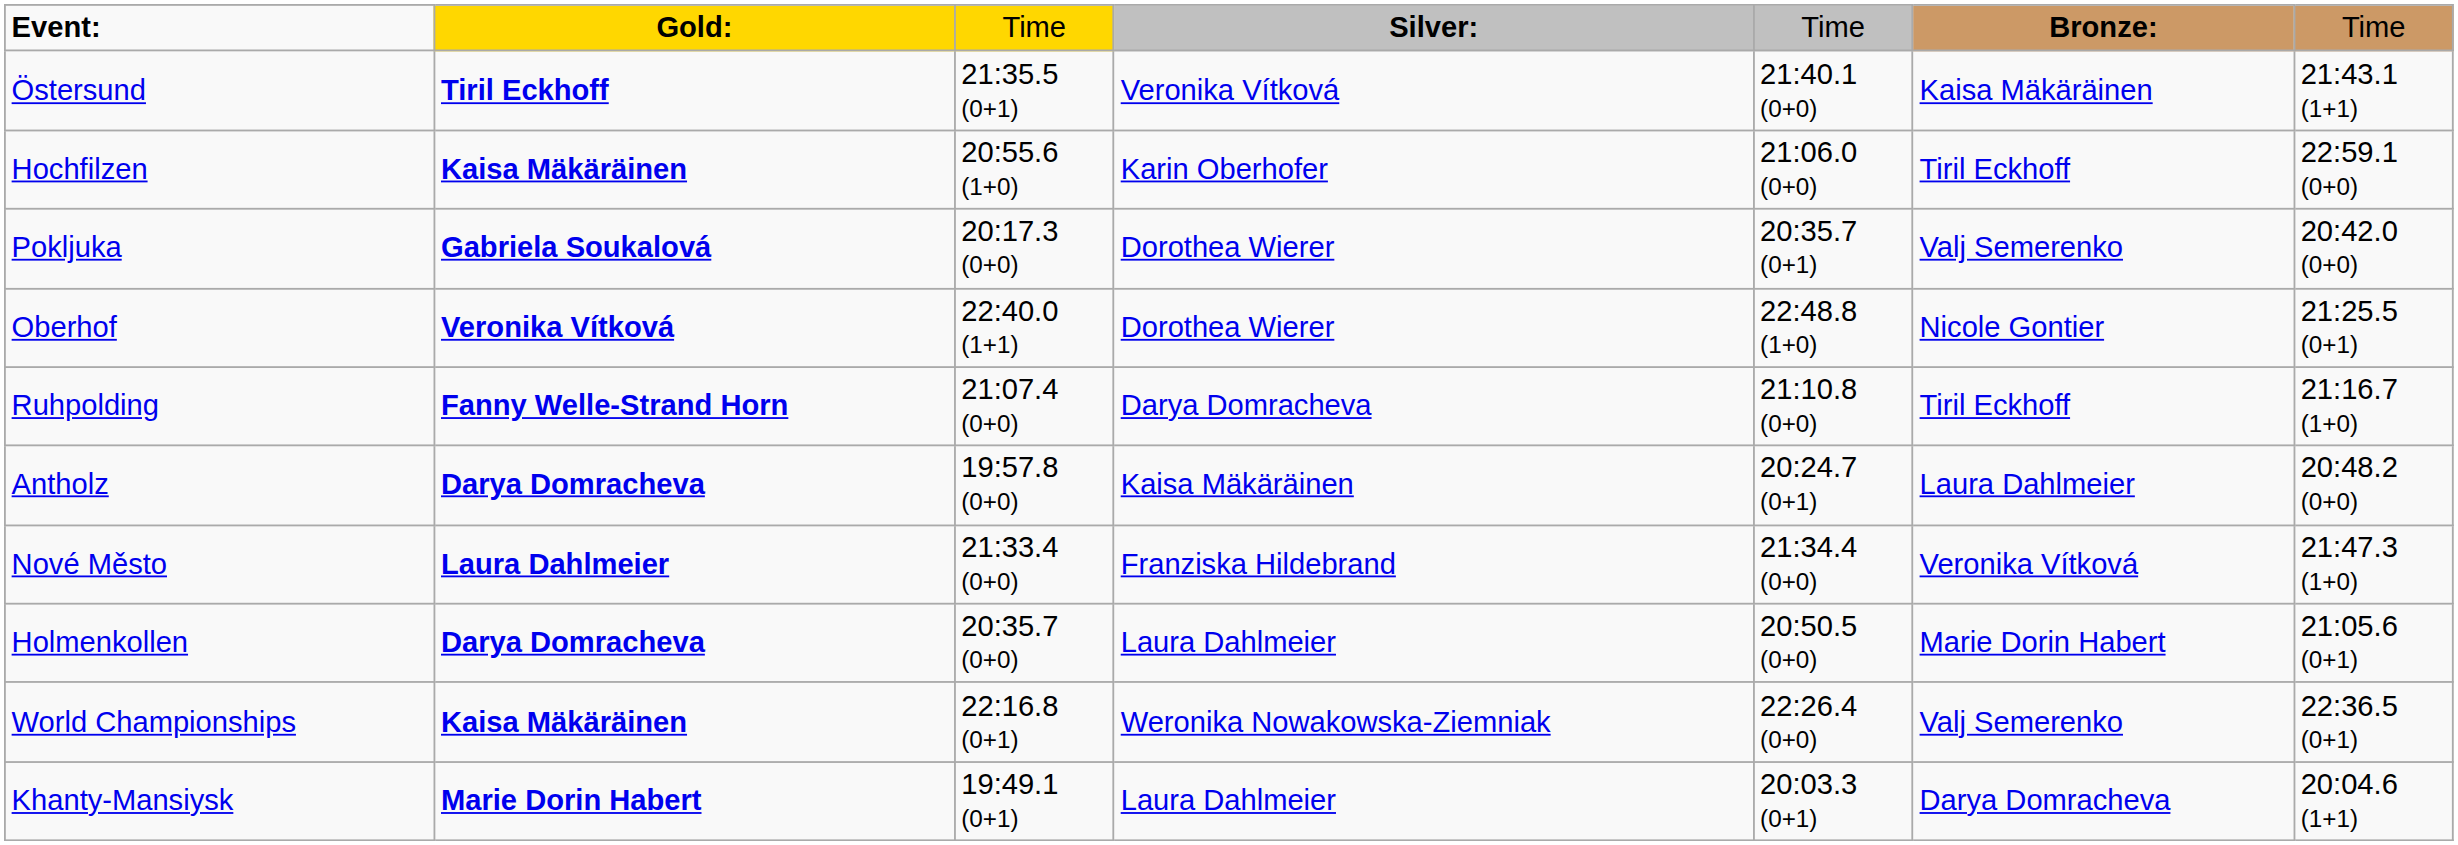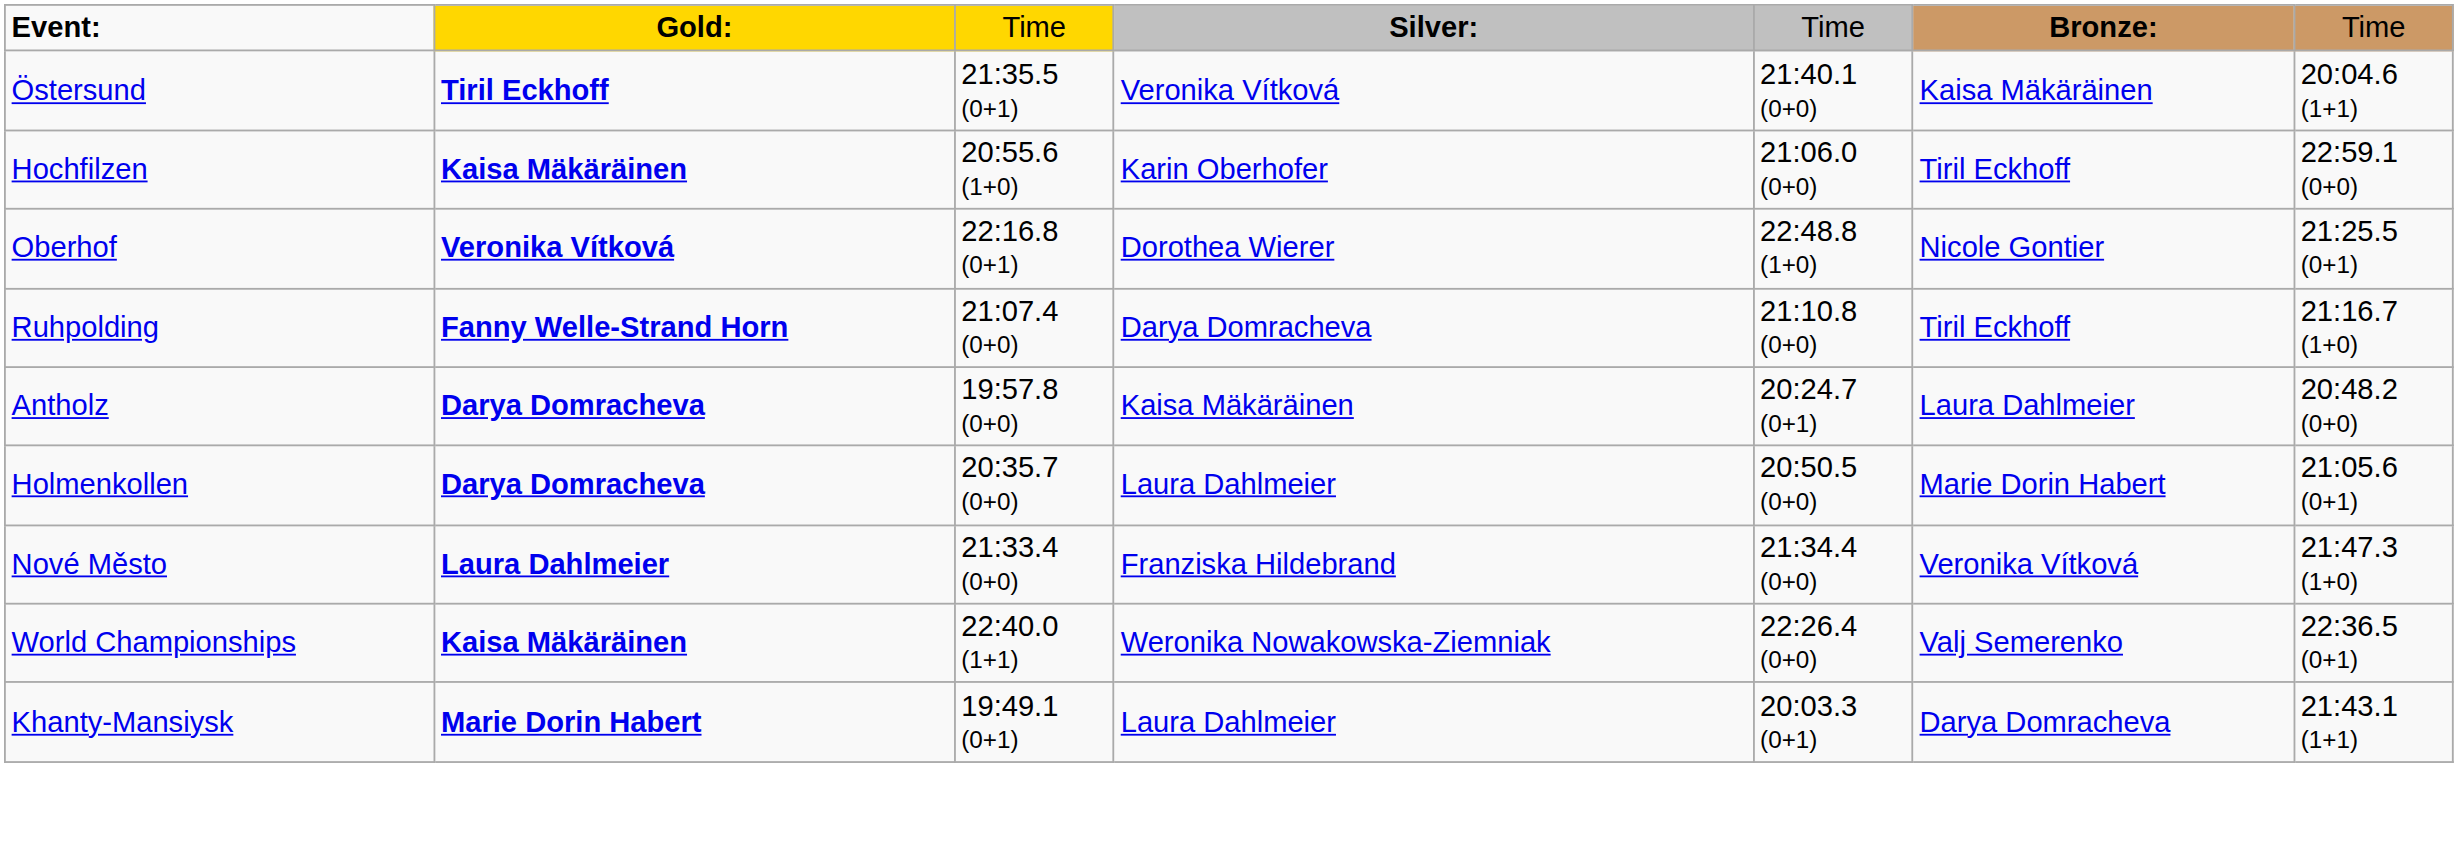Östersund | column 7: 21:43.1 (1+1) -> 20:04.6 (1+1)
- row: Pokljuka | Gabriela Soukalová | 20:17.3 (0+0) | Dorothea Wierer | 20:35.7 (0+1) | Valj Semerenko | 20:42.0 (0+0)
Oberhof | column 3: 22:40.0 (1+1) -> 22:16.8 (0+1)
rows swapped: Nové Město <-> Holmenkollen
World Championships | column 3: 22:16.8 (0+1) -> 22:40.0 (1+1)
Khanty-Mansiysk | column 7: 20:04.6 (1+1) -> 21:43.1 (1+1)
